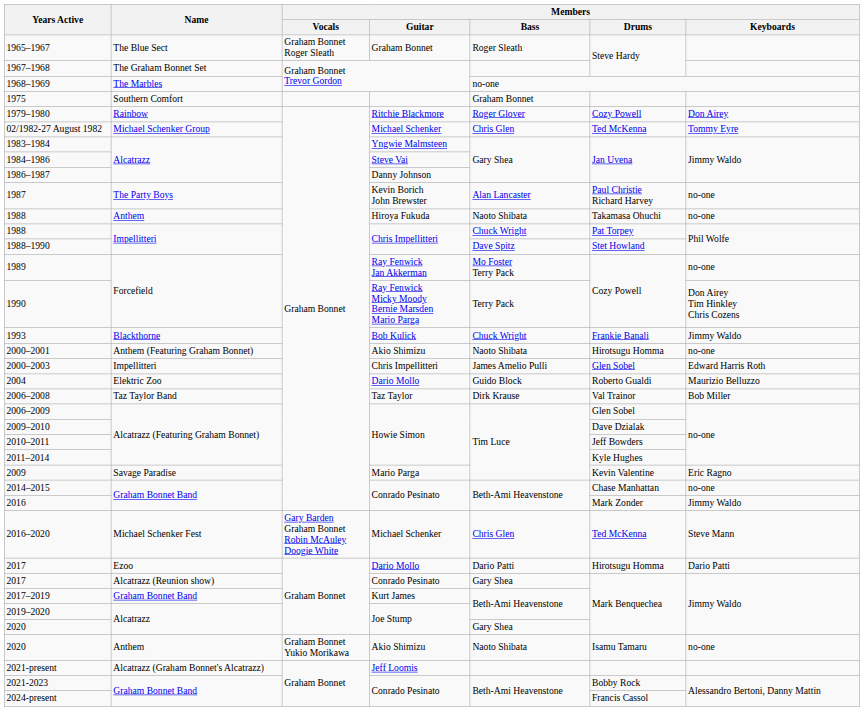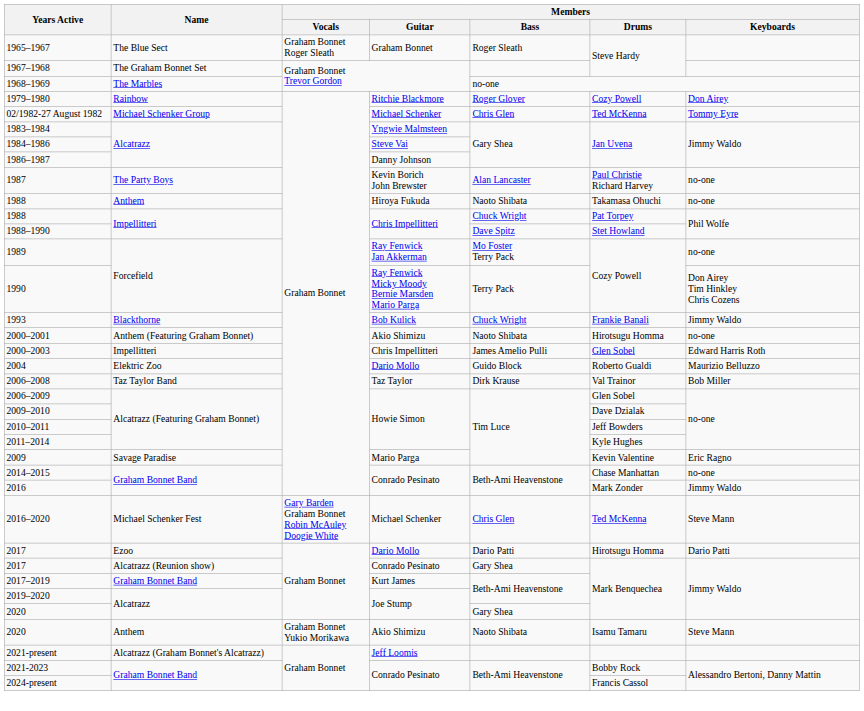- row: 1975 | Southern Comfort | Graham Bonnet
2020 / Akio Shimizu | Members / Keyboards: no-one -> Steve Mann
